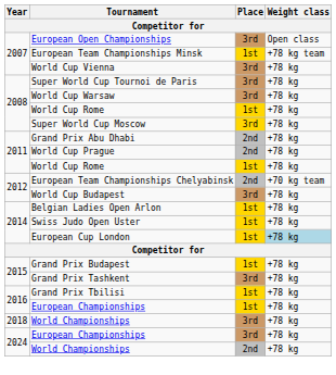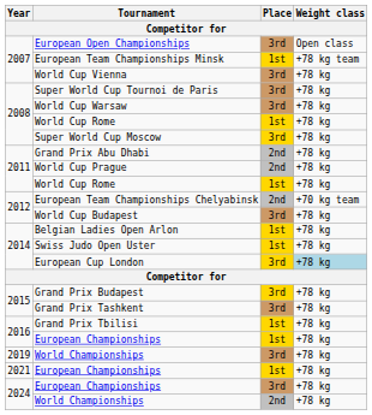European Cup London | Place: 1st -> 3rd
Grand Prix Budapest | Place: 1st -> 3rd
- row: 2018 | World Championships | 3rd | +78 kg
+ row: 2019 | World Championships | 3rd | +78 kg
+ row: 2021 | European Championships | 1st | +78 kg
